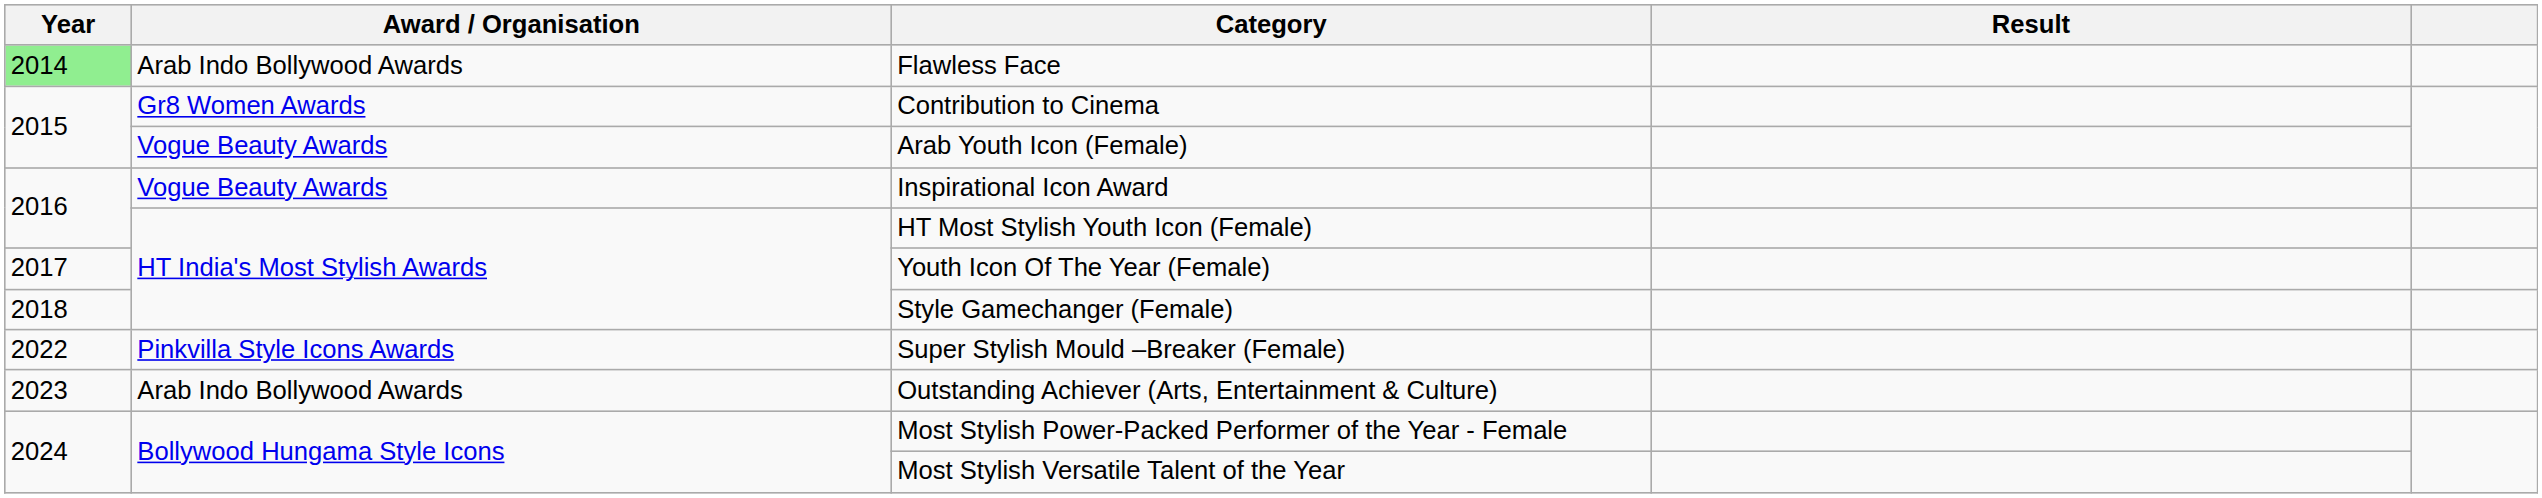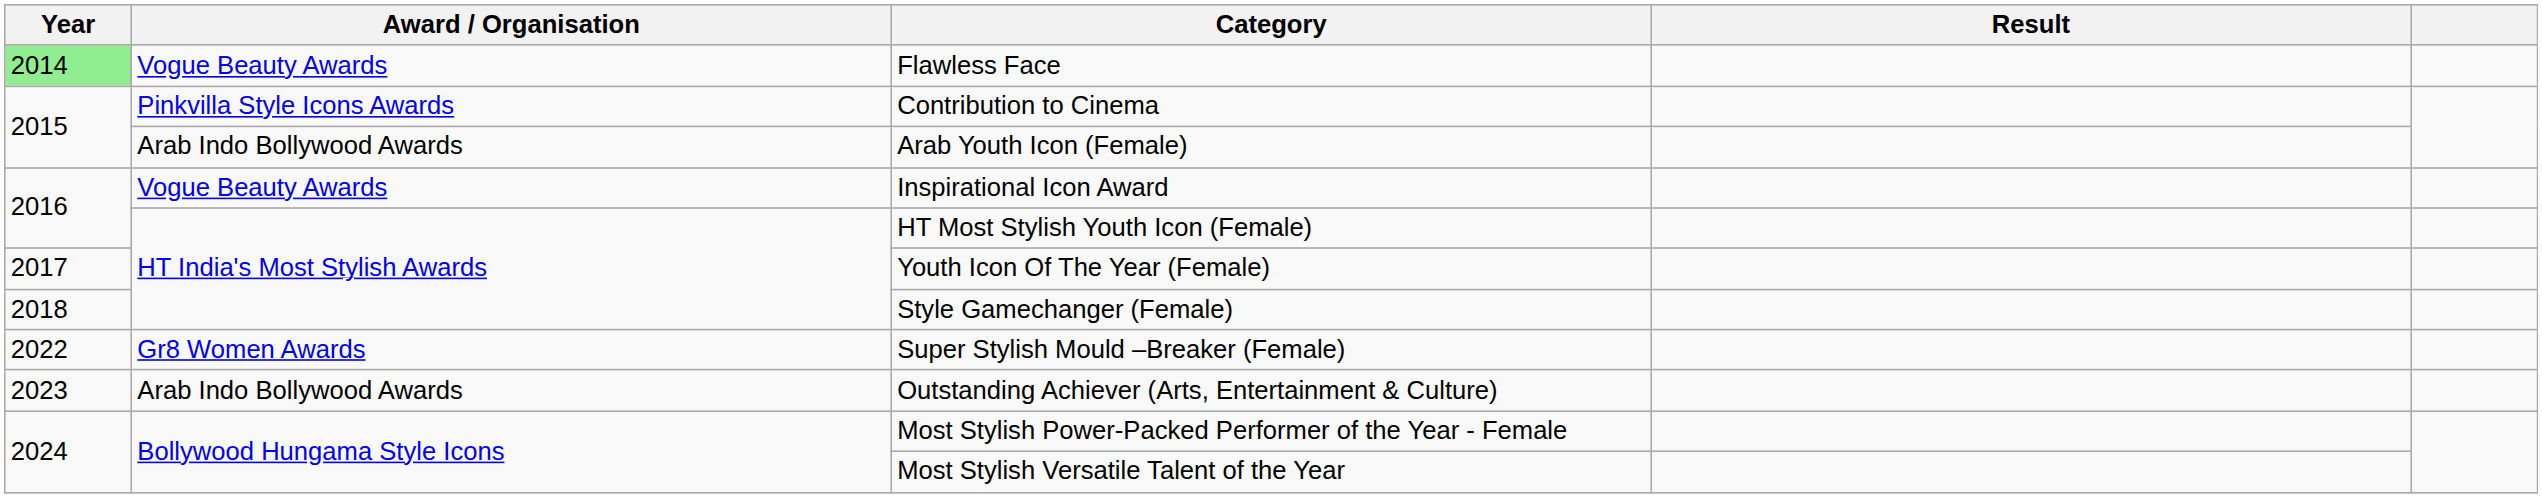Flawless Face | Award / Organisation: Arab Indo Bollywood Awards -> Vogue Beauty Awards
Contribution to Cinema | Award / Organisation: Gr8 Women Awards -> Pinkvilla Style Icons Awards
Arab Youth Icon (Female) | Award / Organisation: Vogue Beauty Awards -> Arab Indo Bollywood Awards
Super Stylish Mould –Breaker (Female) | Award / Organisation: Pinkvilla Style Icons Awards -> Gr8 Women Awards
